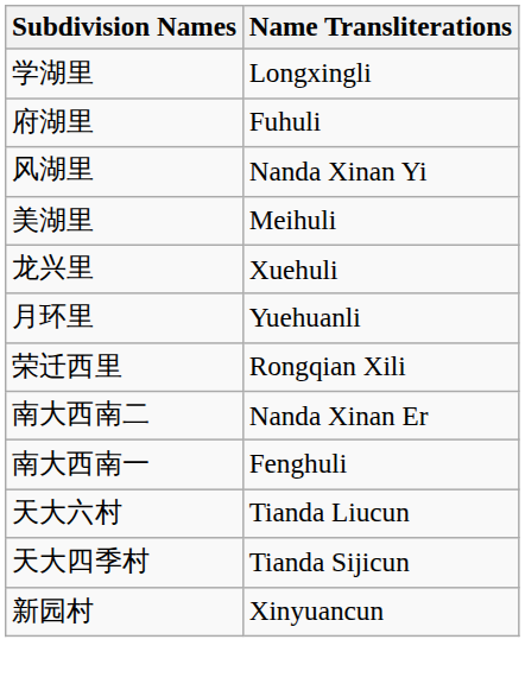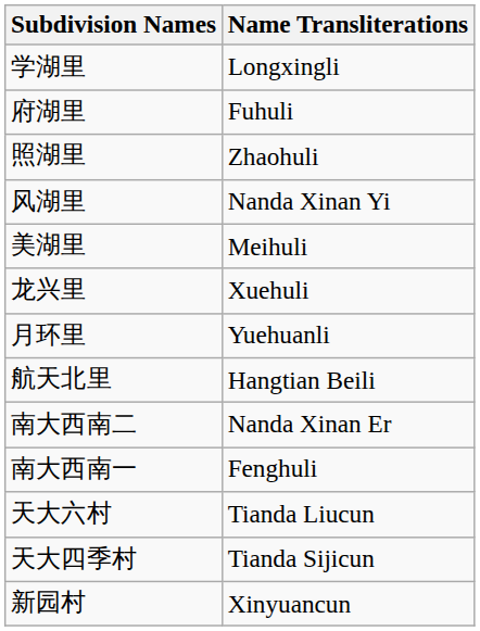+ row: 照湖里 | Zhaohuli
- row: 荣迁西里 | Rongqian Xili
+ row: 航天北里 | Hangtian Beili
